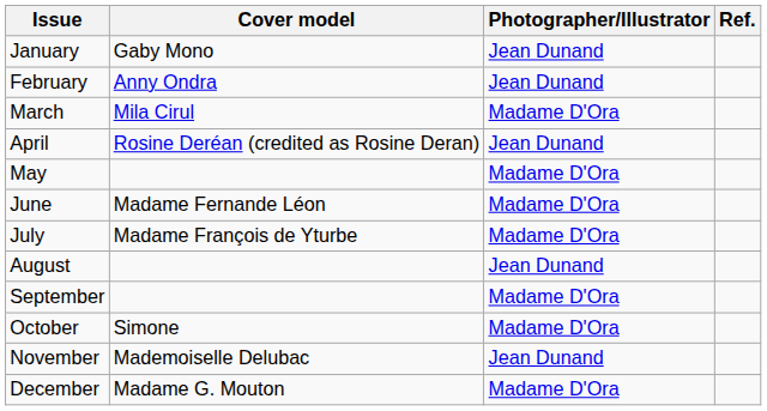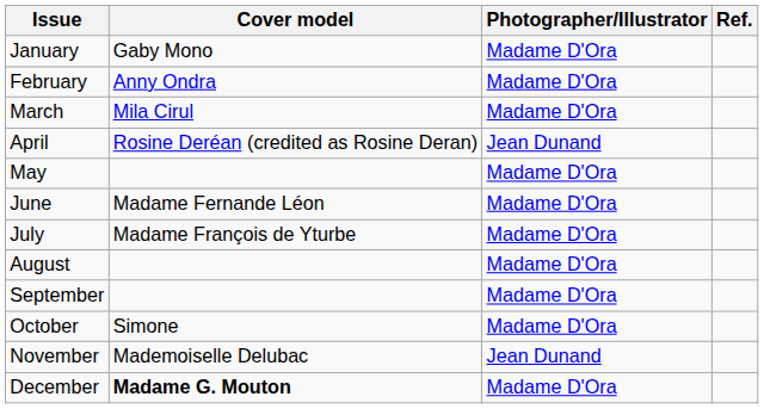January | Photographer/Illustrator: Jean Dunand -> Madame D'Ora
February | Photographer/Illustrator: Jean Dunand -> Madame D'Ora
August | Photographer/Illustrator: Jean Dunand -> Madame D'Ora
December | Cover model: normal -> bold
